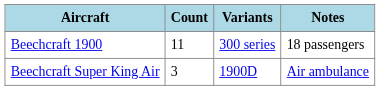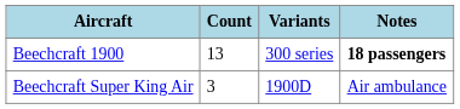Beechcraft 1900 | Count: 11 -> 13
Beechcraft 1900 | Notes: normal -> bold
